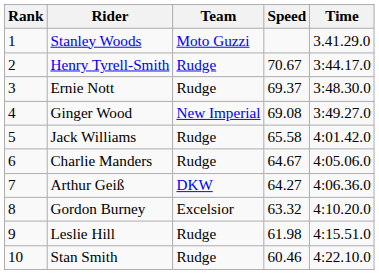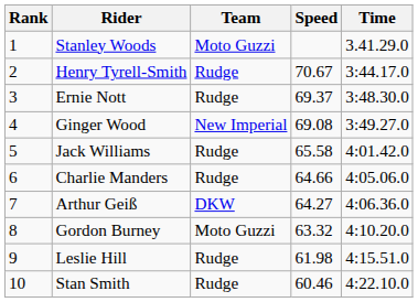Charlie Manders | Speed: 64.67 -> 64.66
Gordon Burney | Team: Excelsior -> Moto Guzzi
